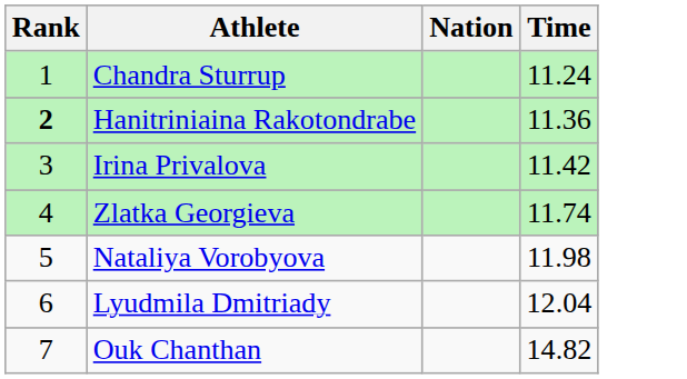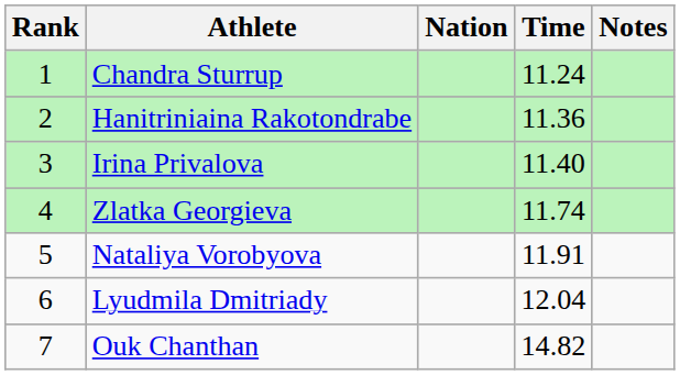+ column: Notes
Hanitriniaina Rakotondrabe | Rank: bold -> normal
Irina Privalova | Time: 11.42 -> 11.40
Nataliya Vorobyova | Time: 11.98 -> 11.91
